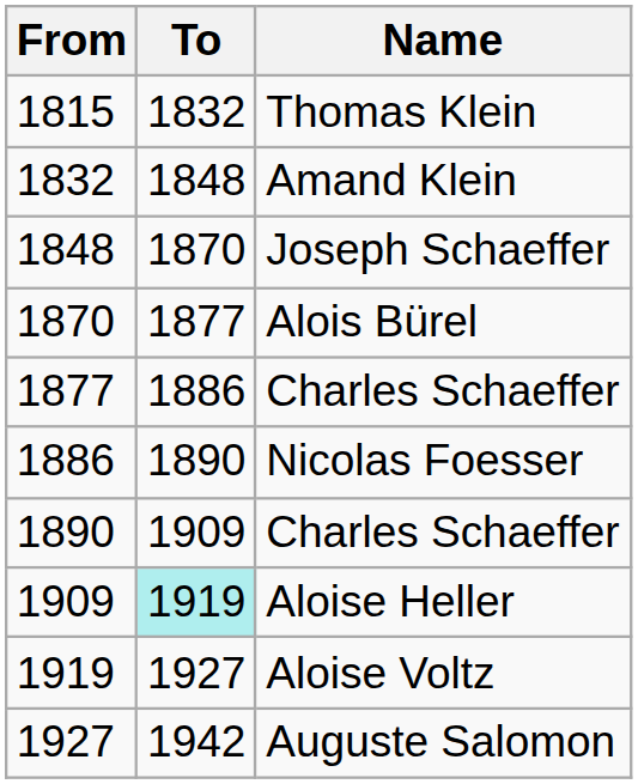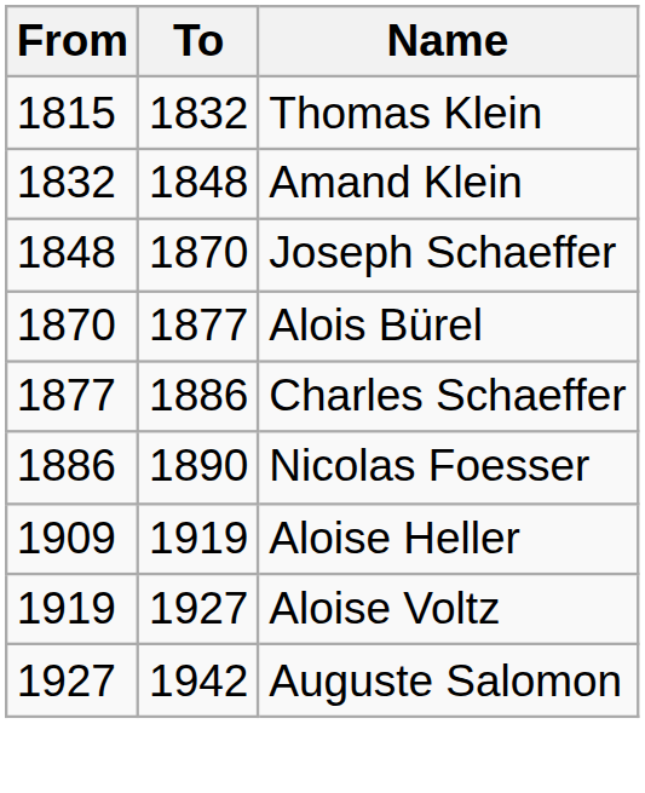- row: 1890 | 1909 | Charles Schaeffer
Aloise Heller | To: paleturquoise background -> no background
